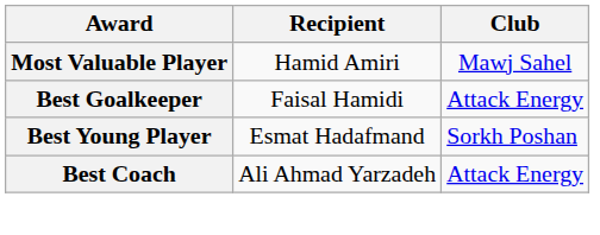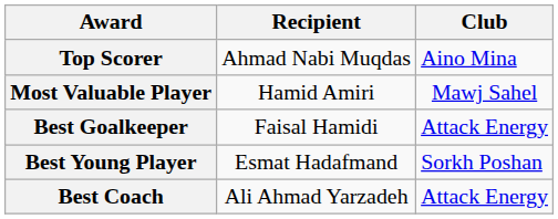+ row: Top Scorer | Ahmad Nabi Muqdas | Aino Mina
